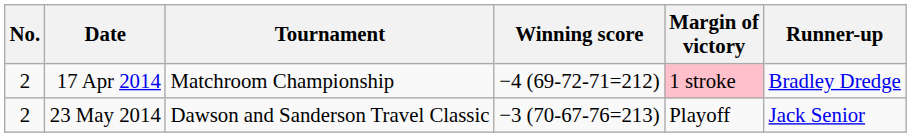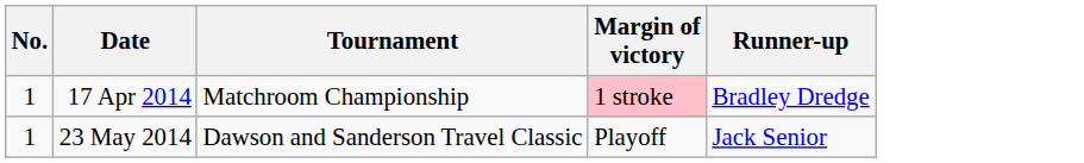- column: Winning score | −4 (69-72-71=212) | −3 (70-67-76=213)
17 Apr 2014 | No.: 2 -> 1
23 May 2014 | No.: 2 -> 1
